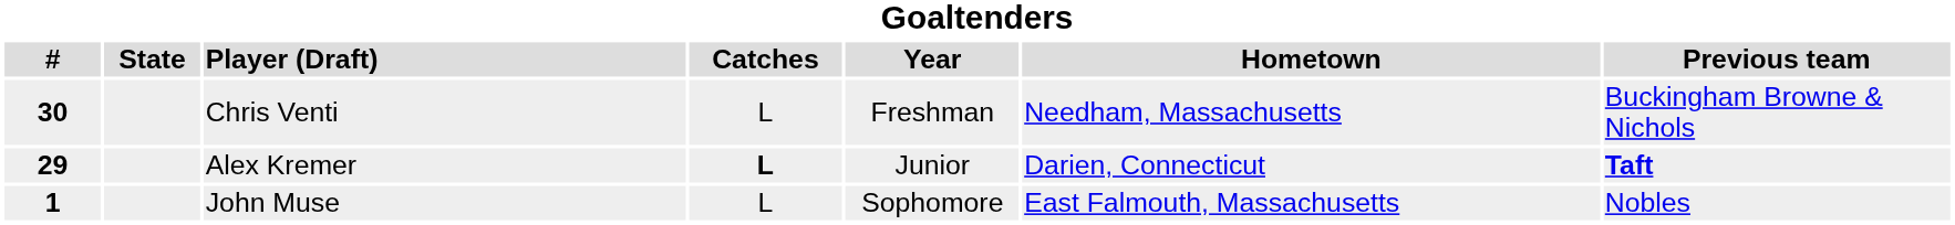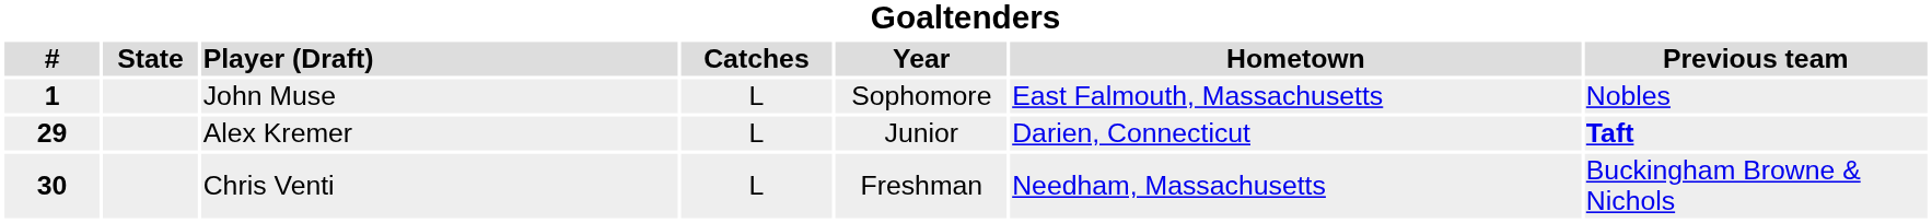rows swapped: John Muse <-> Chris Venti
Alex Kremer | Catches: bold -> normal
